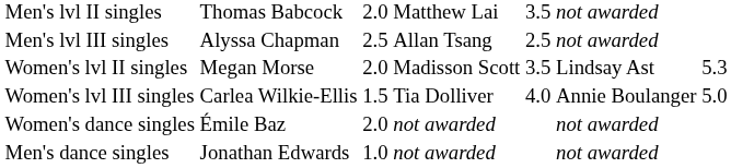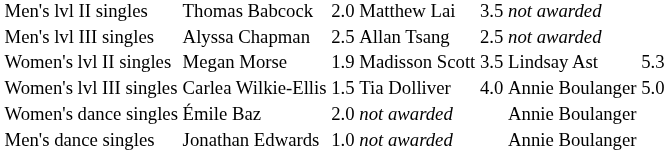Women's lvl II singles | column 3: 2.0 -> 1.9
Women's dance singles | column 6: not awarded -> Annie Boulanger
Men's dance singles | column 6: not awarded -> Annie Boulanger
